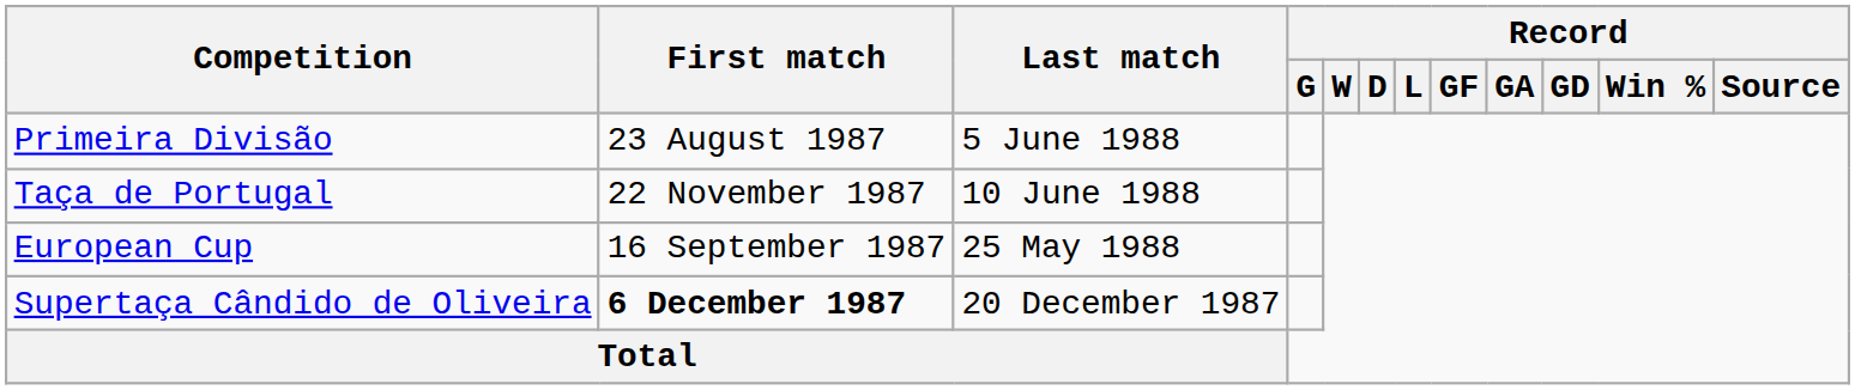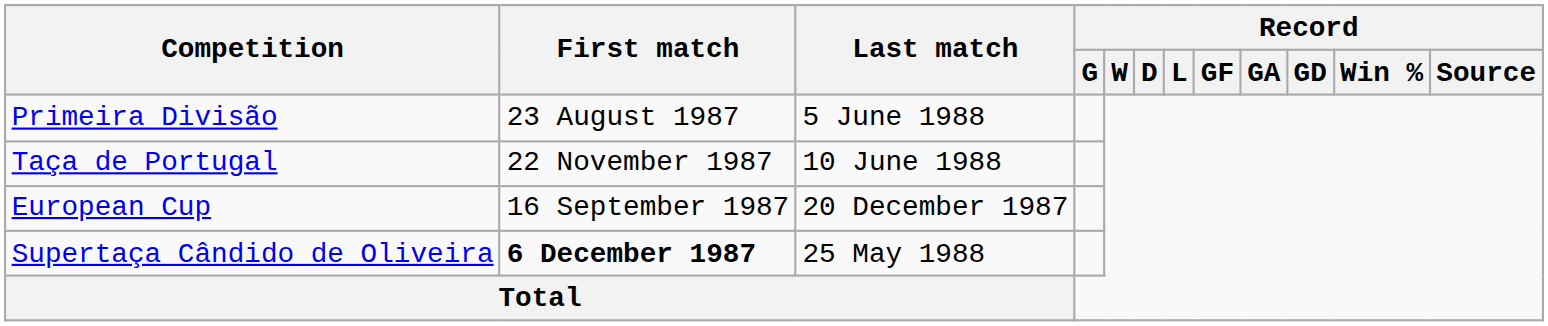European Cup | Last match: 25 May 1988 -> 20 December 1987
Supertaça Cândido de Oliveira | Last match: 20 December 1987 -> 25 May 1988
